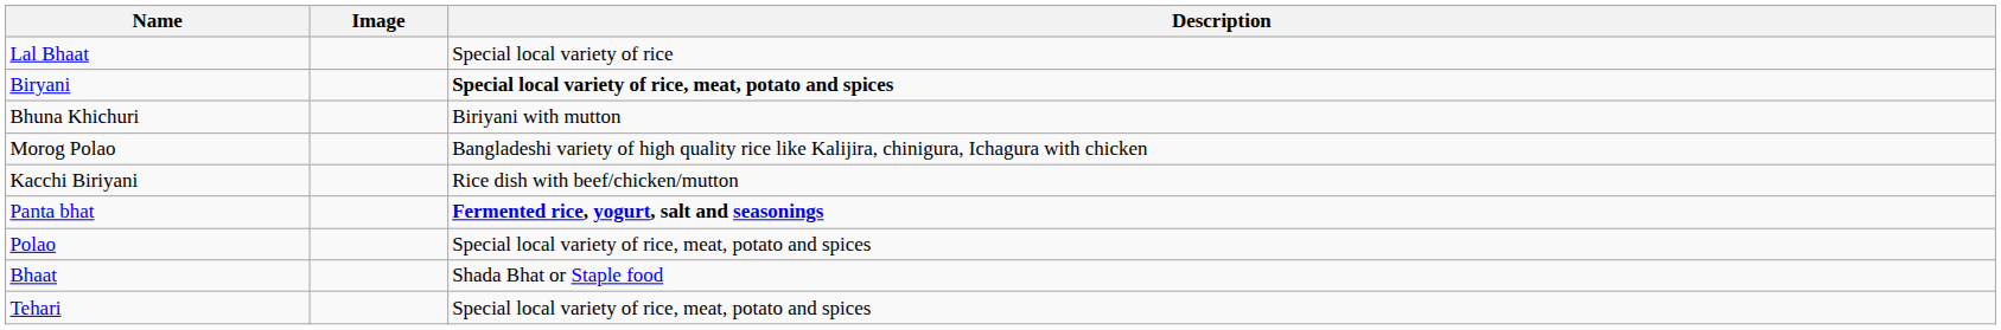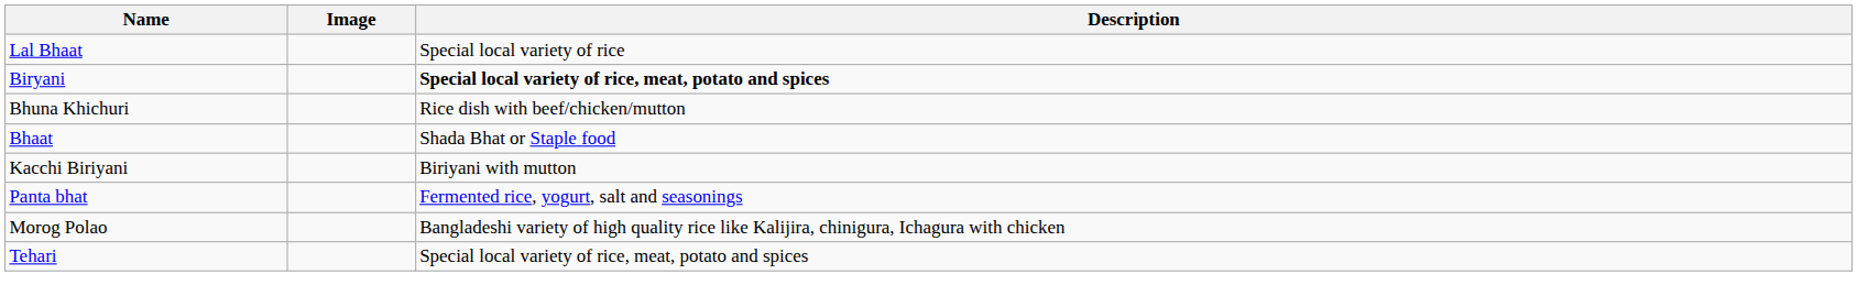Bhuna Khichuri | Description: Biriyani with mutton -> Rice dish with beef/chicken/mutton
rows swapped: Morog Polao <-> Bhaat
Kacchi Biriyani | Description: Rice dish with beef/chicken/mutton -> Biriyani with mutton
Panta bhat | Description: bold -> normal
- row: Polao | Special local variety of rice, meat, potato and spices
